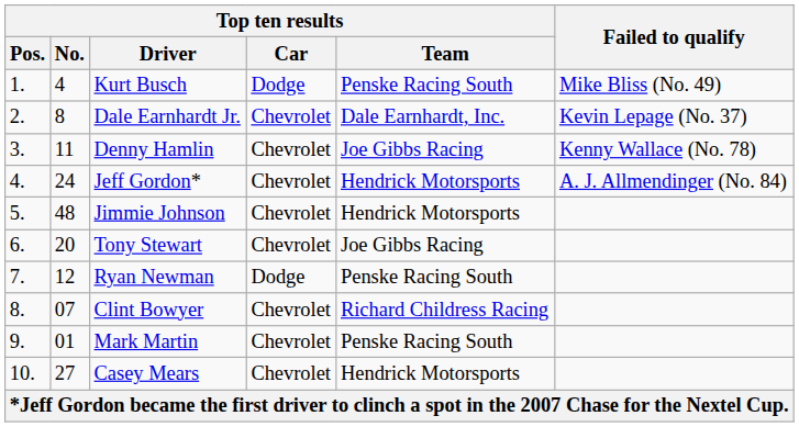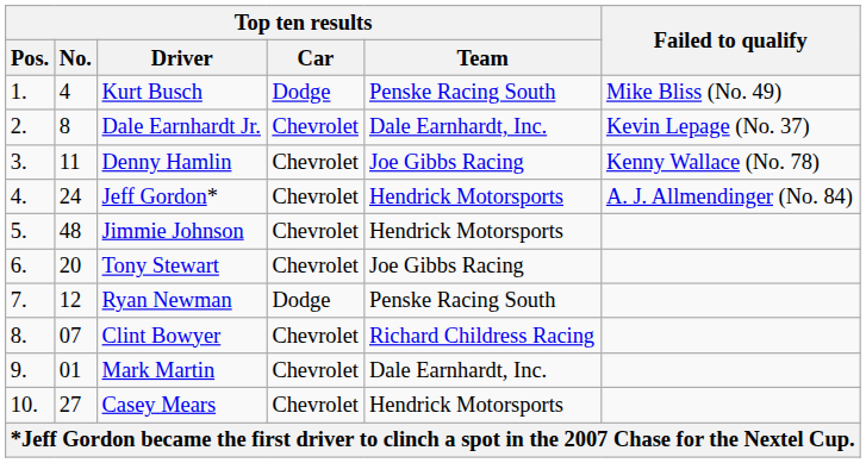Mark Martin | Top ten results / Team: Penske Racing South -> Dale Earnhardt, Inc.
